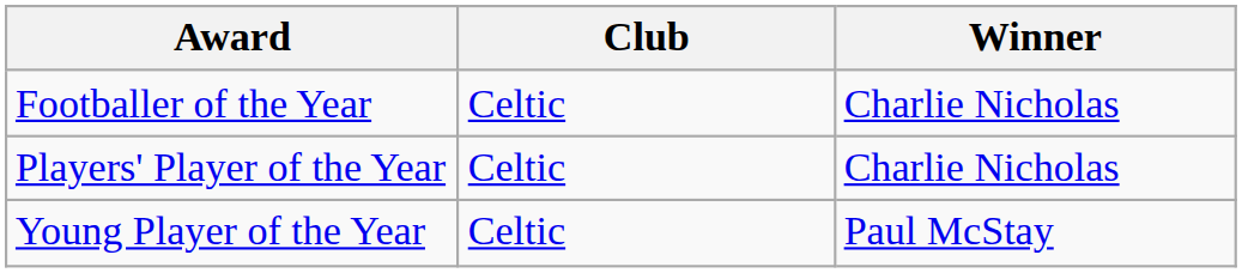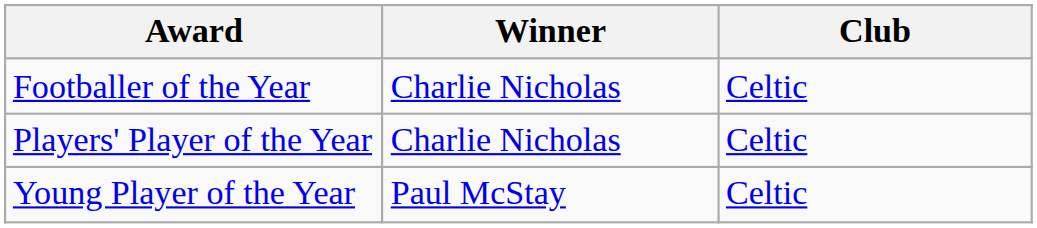columns swapped: Winner <-> Club
